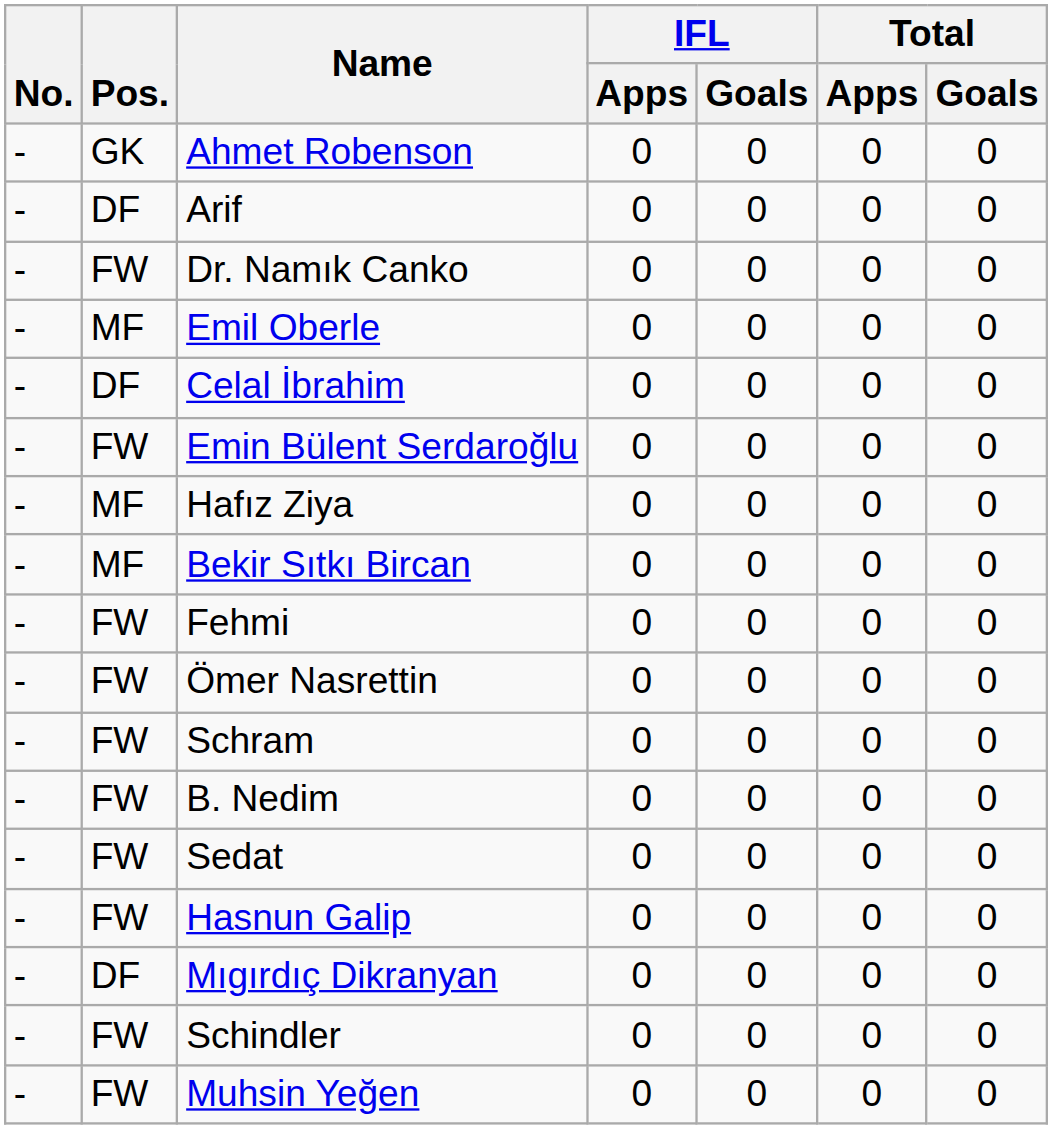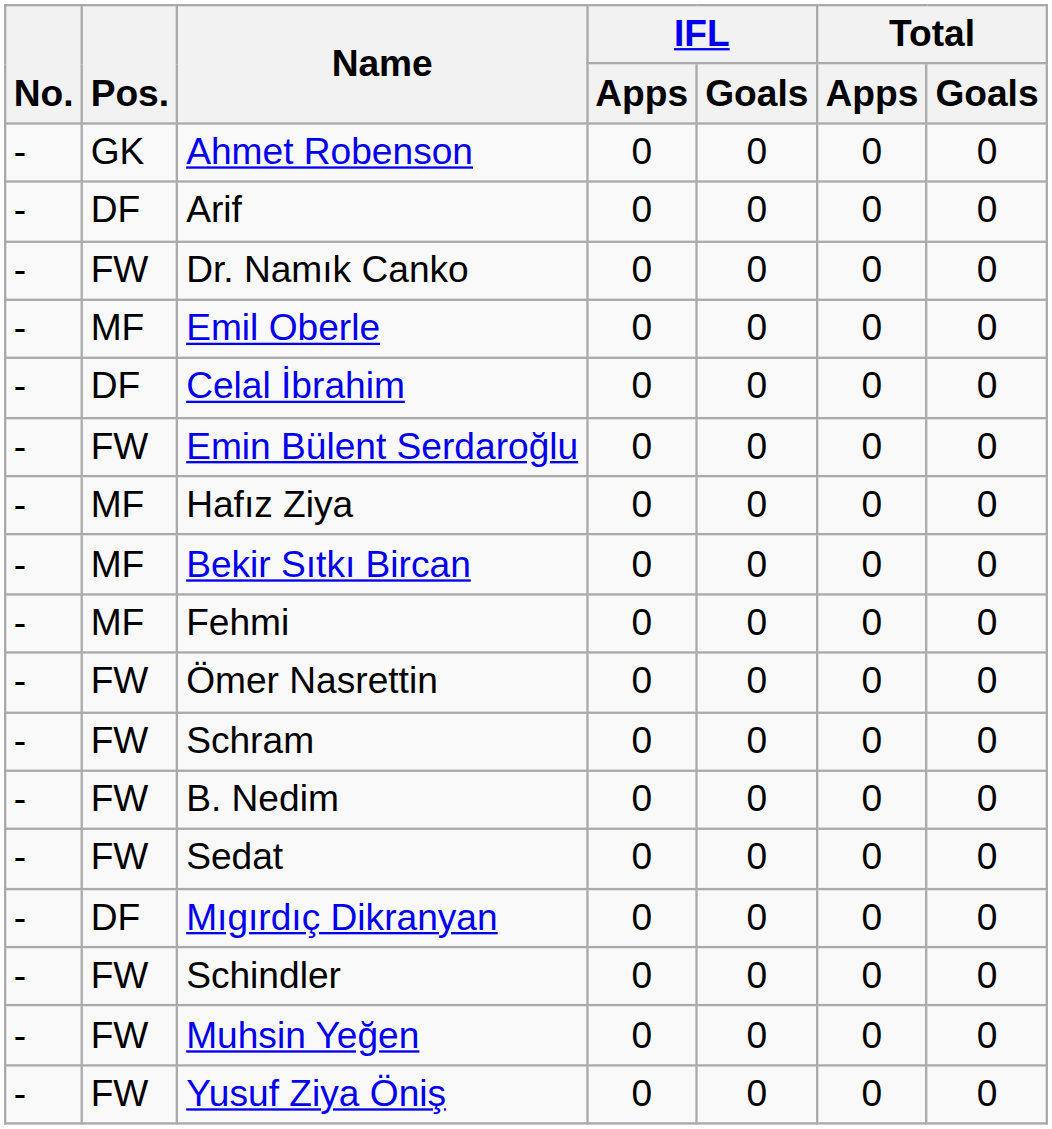Fehmi | Pos.: FW -> MF
- row: - | FW | Hasnun Galip | 0 | 0 | 0 | 0
+ row: - | FW | Yusuf Ziya Öniş | 0 | 0 | 0 | 0
